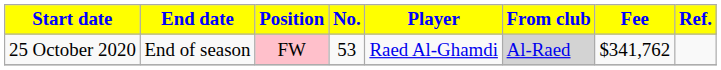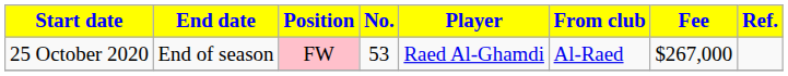25 October 2020 | From club: lightgrey background -> no background
25 October 2020 | Fee: $341,762 -> $267,000
